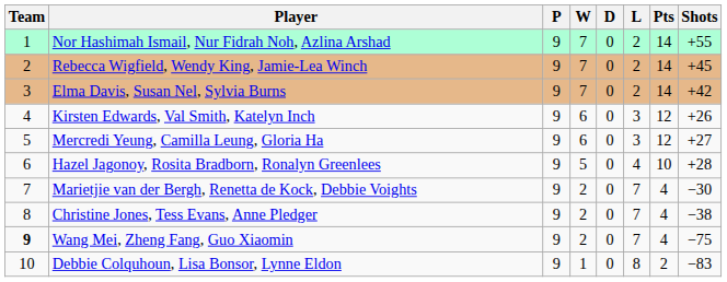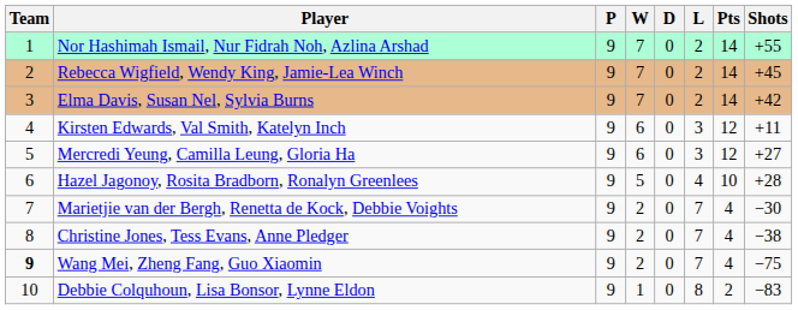Kirsten Edwards, Val Smith, Katelyn Inch | Shots: +26 -> +11
